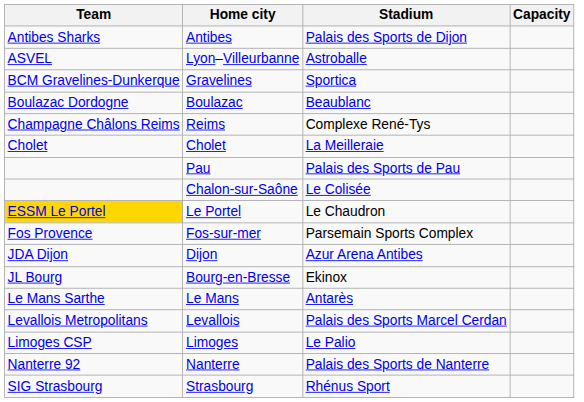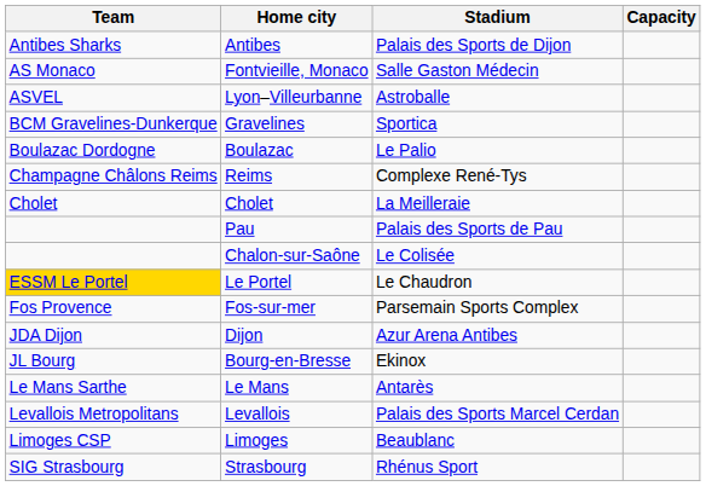+ row: AS Monaco | Fontvieille, Monaco | Salle Gaston Médecin
Boulazac | Stadium: Beaublanc -> Le Palio
Limoges | Stadium: Le Palio -> Beaublanc
- row: Nanterre 92 | Nanterre | Palais des Sports de Nanterre
